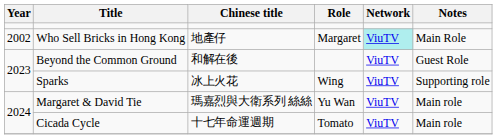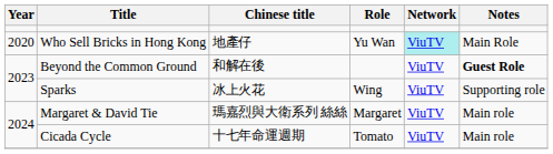Who Sell Bricks in Hong Kong | Year: 2002 -> 2020
Who Sell Bricks in Hong Kong | Role: Margaret -> Yu Wan
Beyond the Common Ground | Notes: normal -> bold
Margaret & David Tie | Role: Yu Wan -> Margaret
